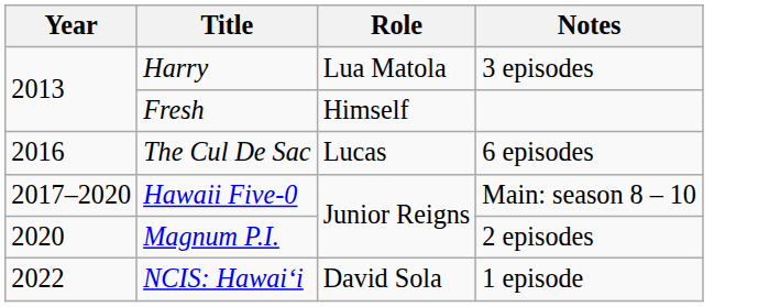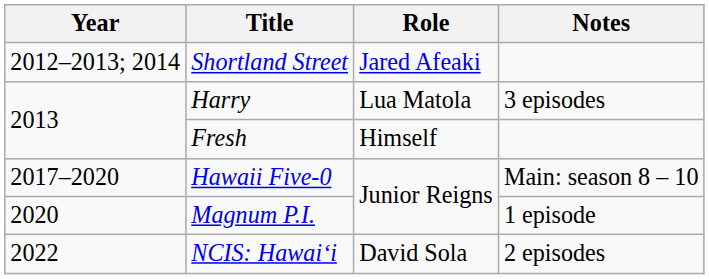+ row: 2012–2013; 2014 | Shortland Street | Jared Afeaki
- row: 2016 | The Cul De Sac | Lucas | 6 episodes
Magnum P.I. | Notes: 2 episodes -> 1 episode
NCIS: Hawaiʻi | Notes: 1 episode -> 2 episodes
